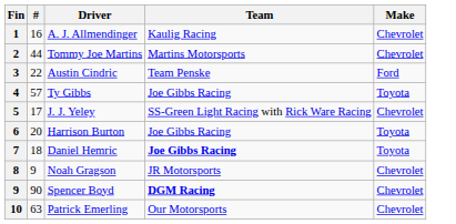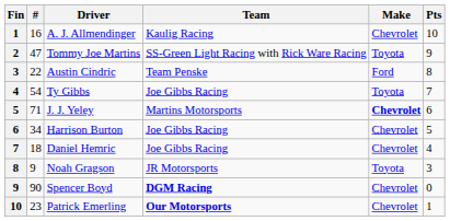+ column: Pts | 10 | 9 | 8 | 7 | 6 | 5 | 4 | 3 | 0 | 1
Tommy Joe Martins | #: 44 -> 47
Tommy Joe Martins | Team: Martins Motorsports -> SS-Green Light Racing with Rick Ware Racing
Tommy Joe Martins | Make: Chevrolet -> Toyota
Ty Gibbs | #: 57 -> 54
J. J. Yeley | #: 17 -> 71
J. J. Yeley | Team: SS-Green Light Racing with Rick Ware Racing -> Martins Motorsports
J. J. Yeley | Make: normal -> bold
Harrison Burton | #: 20 -> 34
Harrison Burton | Make: Toyota -> Chevrolet
Daniel Hemric | Team: bold -> normal
Daniel Hemric | Make: Toyota -> Chevrolet
Noah Gragson | Make: Chevrolet -> Toyota
Patrick Emerling | #: 63 -> 23
Patrick Emerling | Team: normal -> bold
